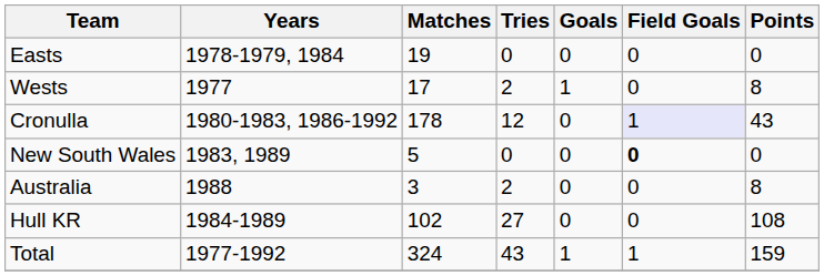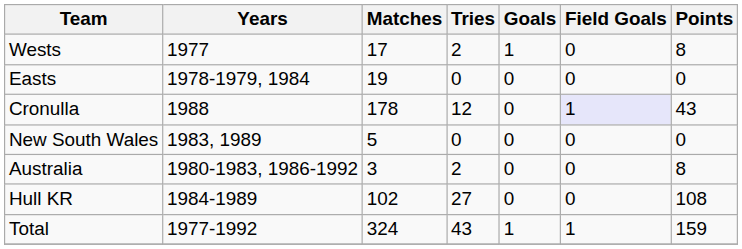rows swapped: Wests <-> Easts
Cronulla | Years: 1980-1983, 1986-1992 -> 1988
New South Wales | Field Goals: bold -> normal
Australia | Years: 1988 -> 1980-1983, 1986-1992
